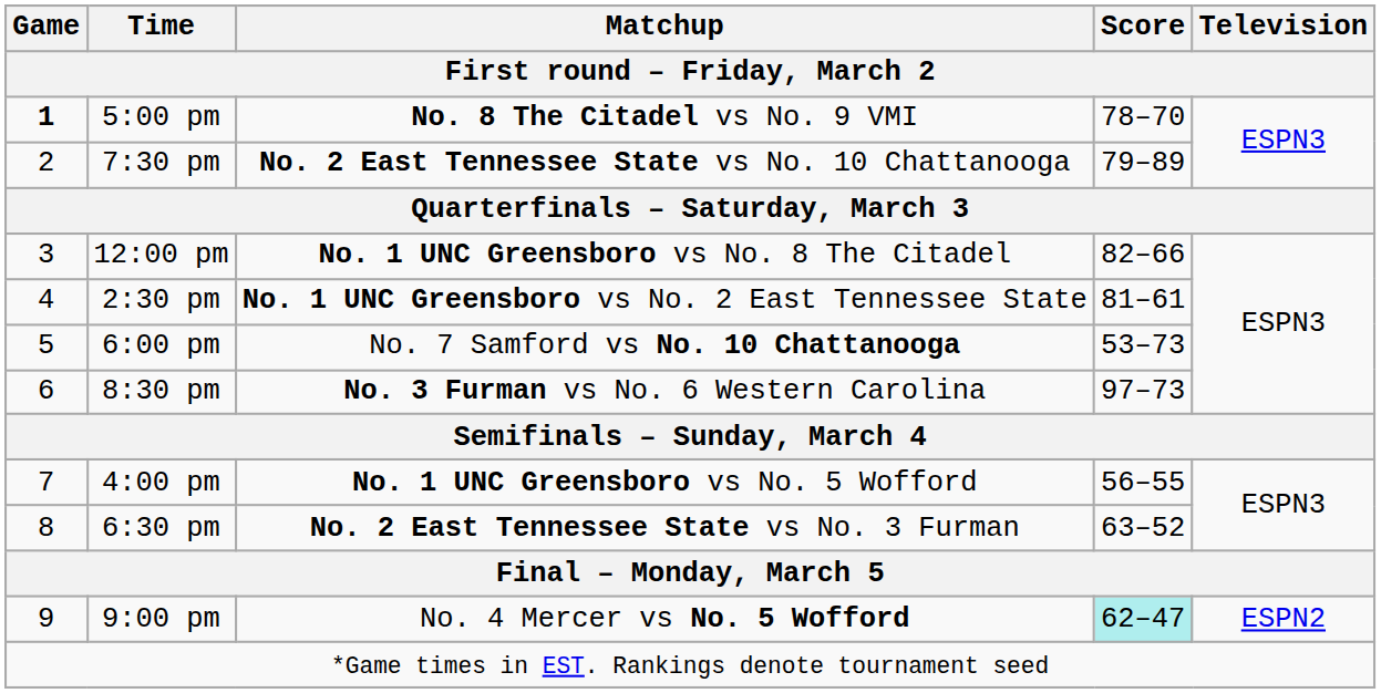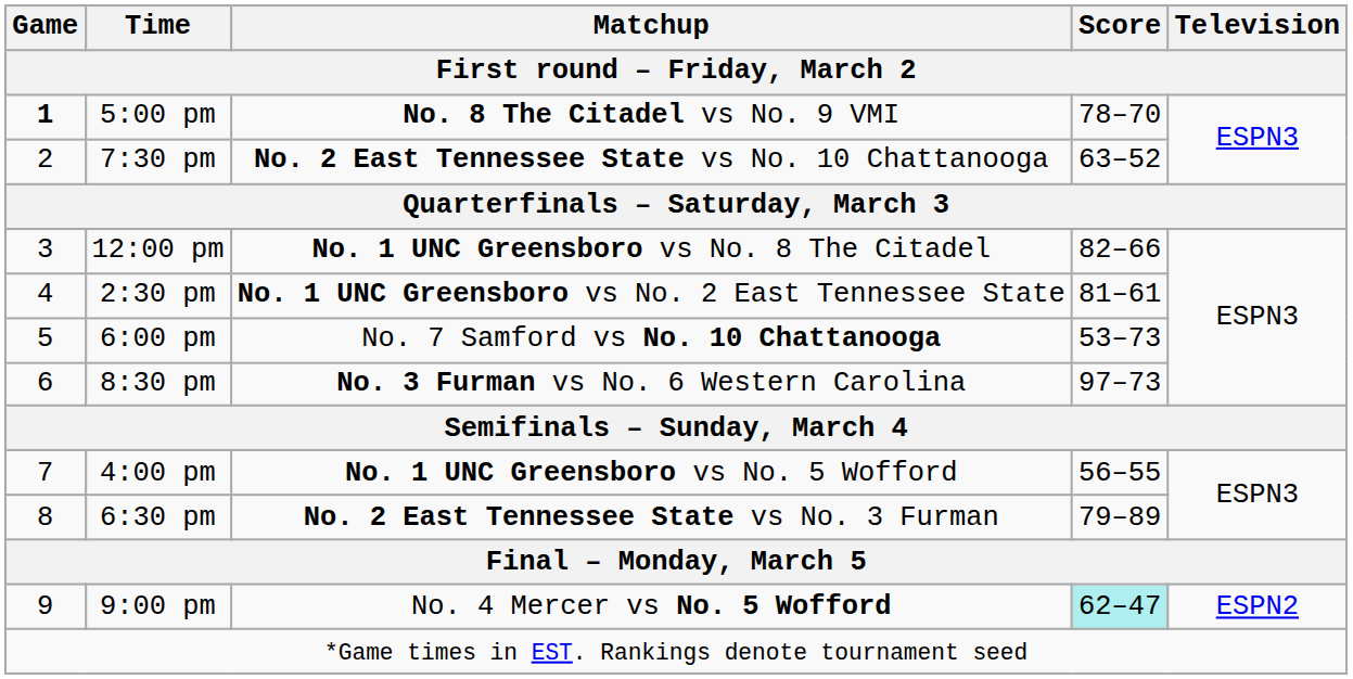7:30 pm | Score: 79–89 -> 63–52
6:30 pm | Score: 63–52 -> 79–89
